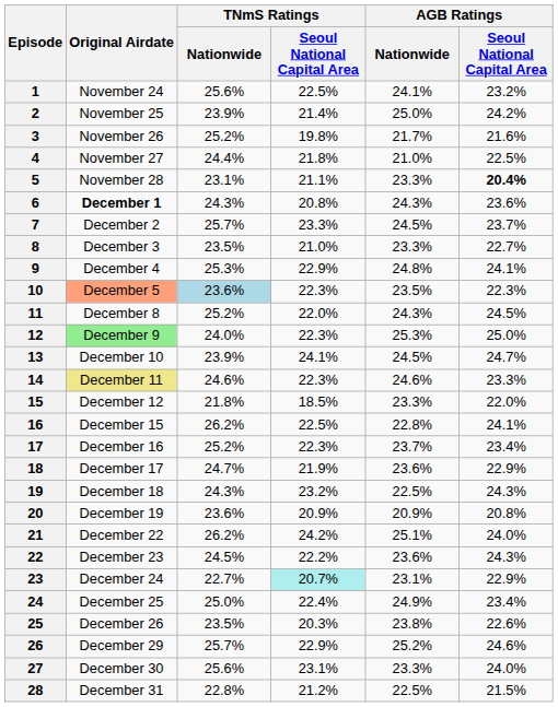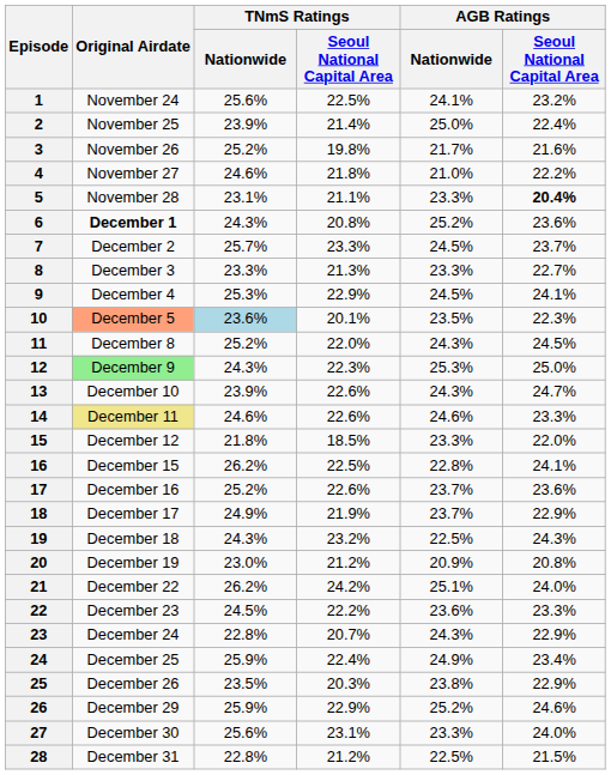2 | AGB Ratings / Seoul National Capital Area: 24.2% -> 22.4%
4 | TNmS Ratings / Nationwide: 24.4% -> 24.6%
4 | AGB Ratings / Seoul National Capital Area: 22.5% -> 22.2%
6 | AGB Ratings / Nationwide: 24.3% -> 25.2%
8 | TNmS Ratings / Nationwide: 23.5% -> 23.3%
8 | TNmS Ratings / Seoul National Capital Area: 21.0% -> 21.3%
9 | AGB Ratings / Nationwide: 24.8% -> 24.5%
10 | TNmS Ratings / Seoul National Capital Area: 22.3% -> 20.1%
12 | TNmS Ratings / Nationwide: 24.0% -> 24.3%
13 | TNmS Ratings / Seoul National Capital Area: 24.1% -> 22.6%
13 | AGB Ratings / Nationwide: 24.5% -> 24.3%
14 | TNmS Ratings / Seoul National Capital Area: 22.3% -> 22.6%
17 | TNmS Ratings / Seoul National Capital Area: 22.3% -> 22.6%
17 | AGB Ratings / Seoul National Capital Area: 23.4% -> 23.6%
18 | TNmS Ratings / Nationwide: 24.7% -> 24.9%
18 | AGB Ratings / Nationwide: 23.6% -> 23.7%
20 | TNmS Ratings / Nationwide: 23.6% -> 23.0%
20 | TNmS Ratings / Seoul National Capital Area: 20.9% -> 21.2%
22 | AGB Ratings / Seoul National Capital Area: 24.3% -> 23.3%
23 | TNmS Ratings / Nationwide: 22.7% -> 22.8%
23 | TNmS Ratings / Seoul National Capital Area: paleturquoise background -> no background
23 | AGB Ratings / Nationwide: 23.1% -> 24.3%
24 | TNmS Ratings / Nationwide: 25.0% -> 25.9%
25 | AGB Ratings / Seoul National Capital Area: 22.6% -> 22.9%
26 | TNmS Ratings / Nationwide: 25.7% -> 25.9%
